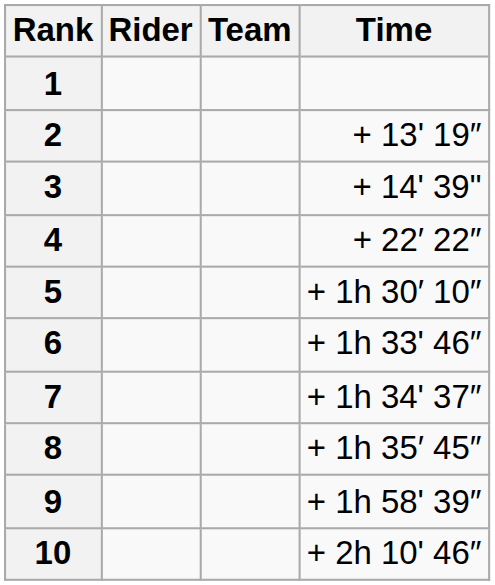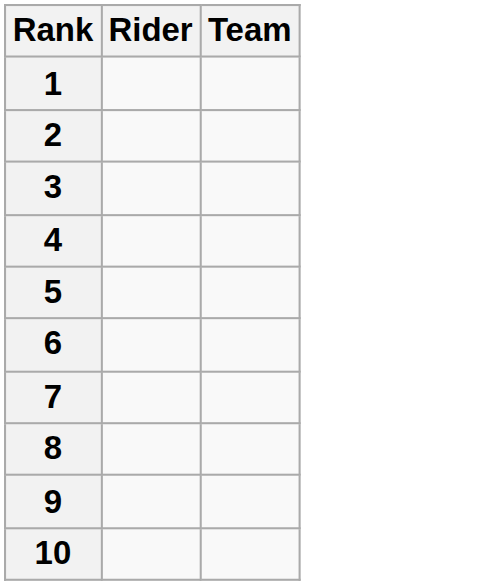- column: Time | + 13' 19″ | + 14' 39" | + 22′ 22″ | + 1h 30′ 10″ | + 1h 33' 46″ | + 1h 34' 37″ | + 1h 35′ 45″ | + 1h 58' 39″ | + 2h 10' 46″
